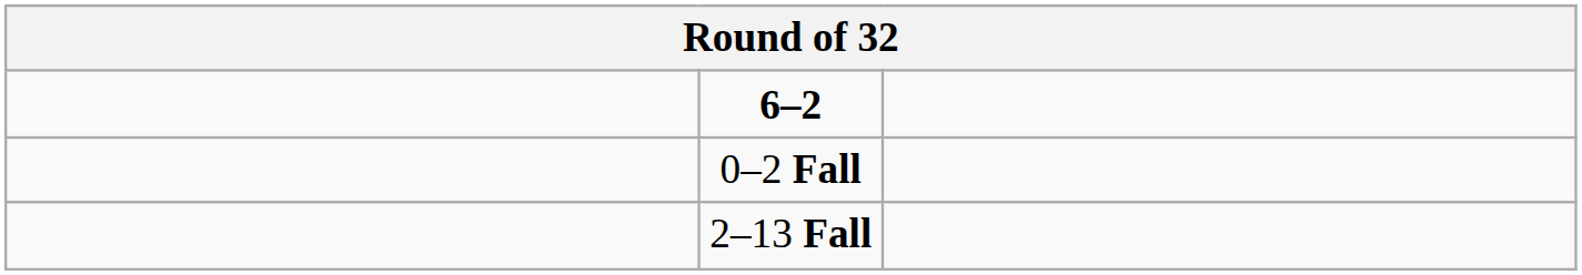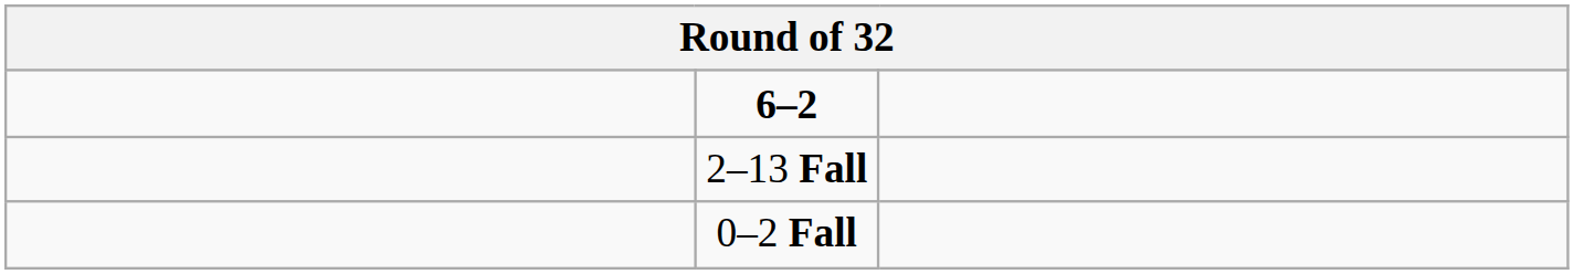rows swapped: 2–13 Fall <-> 0–2 Fall
